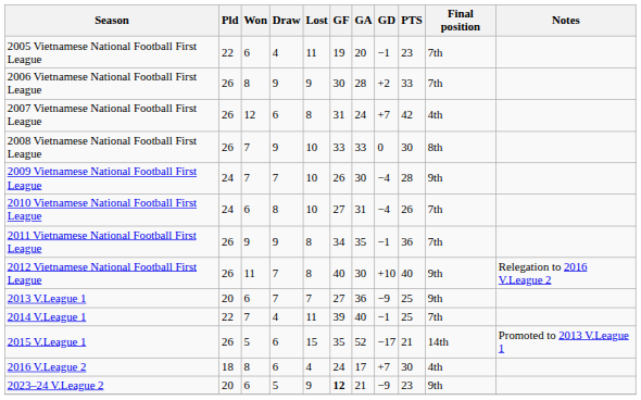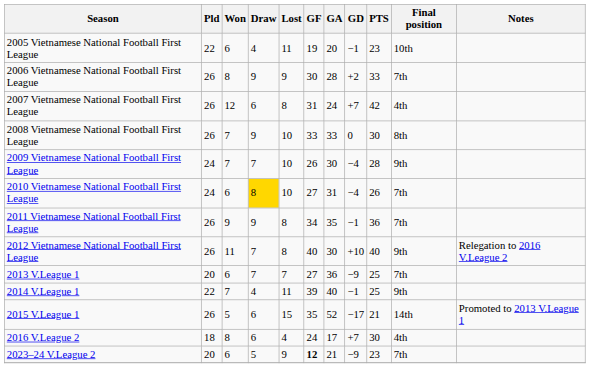2005 Vietnamese National Football First League | Final position: 7th -> 10th
2010 Vietnamese National Football First League | Draw: no background -> gold background
2013 V.League 1 | Final position: 9th -> 7th
2014 V.League 1 | Final position: 7th -> 9th
2023–24 V.League 2 | Final position: 9th -> 7th
